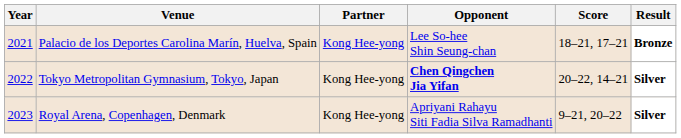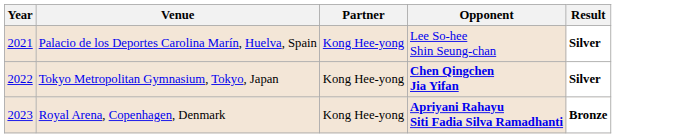- column: Score | 18–21, 17–21 | 20–22, 14–21 | 9–21, 20–22
Palacio de los Deportes Carolina Marín, Huelva, Spain | Result: Bronze -> Silver
Royal Arena, Copenhagen, Denmark | Opponent: normal -> bold
Royal Arena, Copenhagen, Denmark | Result: Silver -> Bronze
